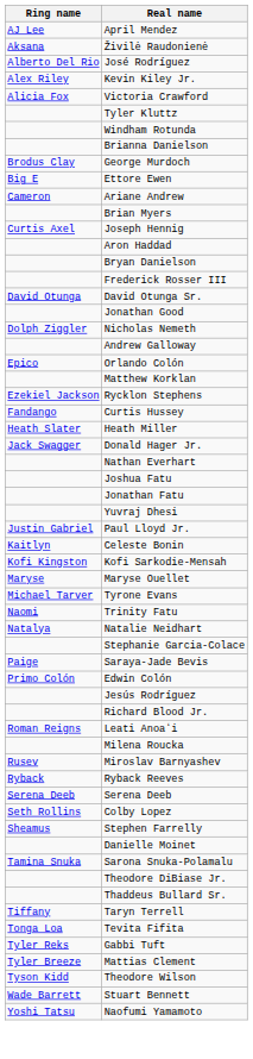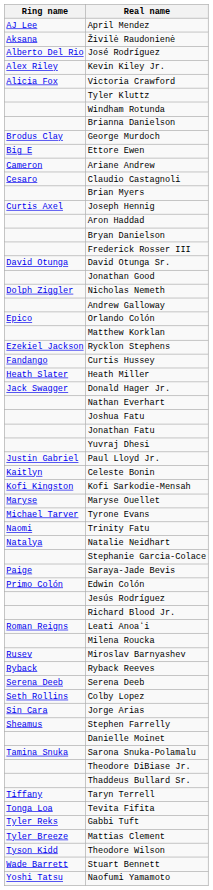+ row: Cesaro | Claudio Castagnoli
+ row: Sin Cara | Jorge Arias
